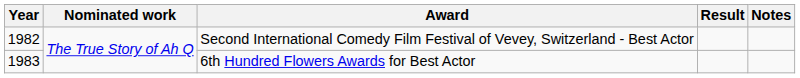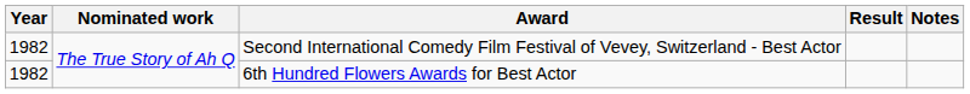6th Hundred Flowers Awards for Best Actor | Year: 1983 -> 1982
